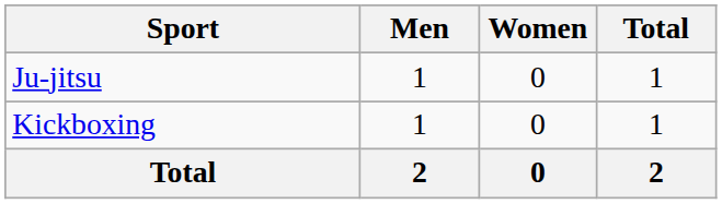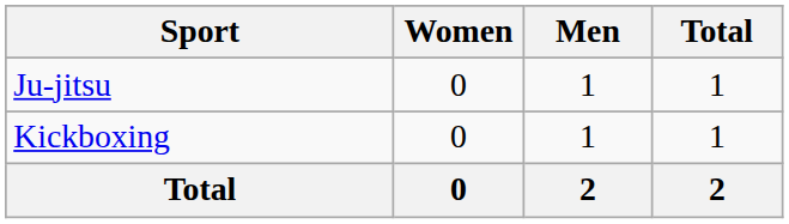columns swapped: Men <-> Women
